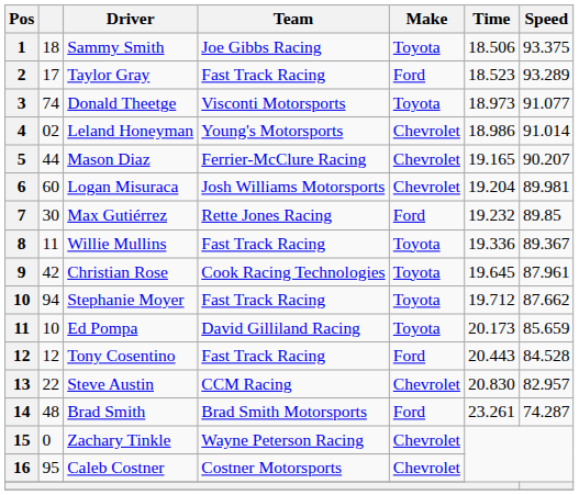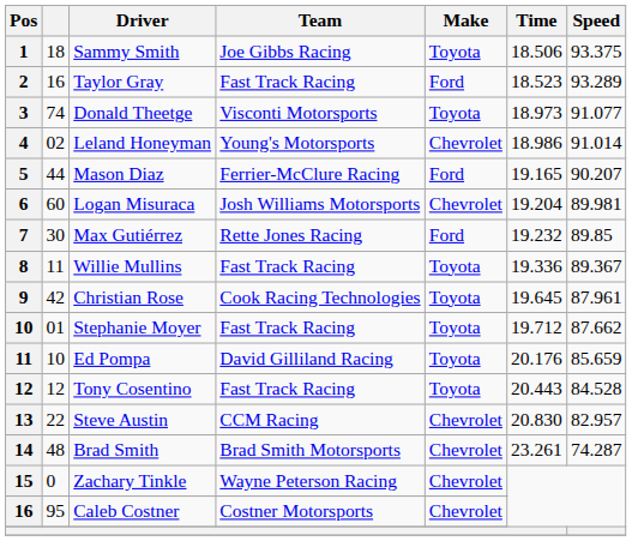Taylor Gray | column 2: 17 -> 16
Mason Diaz | Make: Chevrolet -> Ford
Stephanie Moyer | column 2: 94 -> 01
Ed Pompa | Time: 20.173 -> 20.176
Tony Cosentino | Make: Ford -> Toyota
Brad Smith | Make: Ford -> Chevrolet
